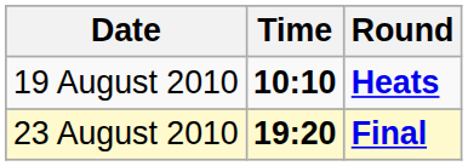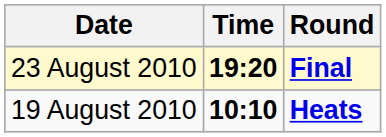rows swapped: 19 August 2010 <-> 23 August 2010
